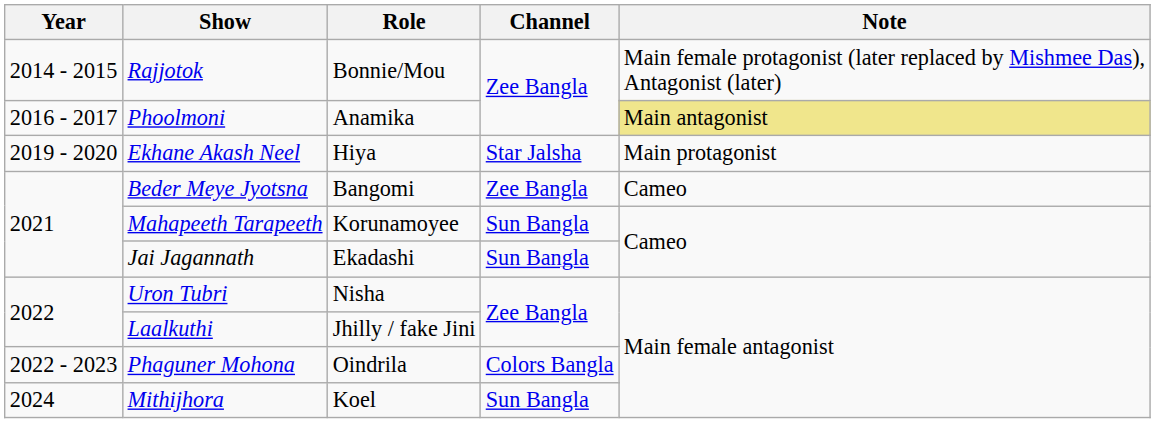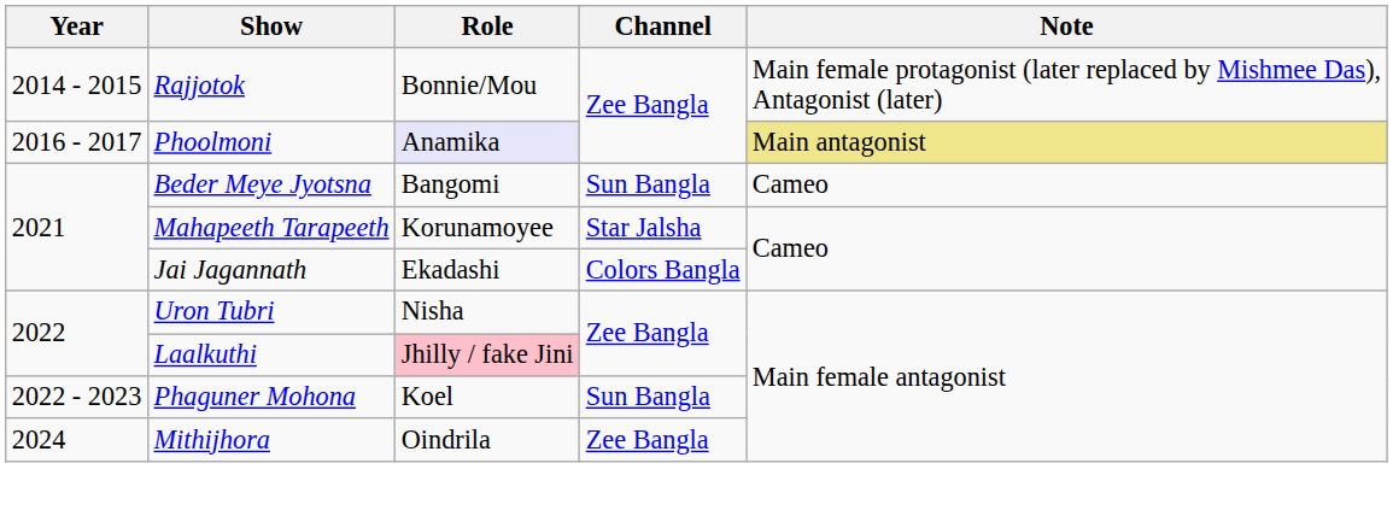Phoolmoni | Role: no background -> lavender background
- row: 2019 - 2020 | Ekhane Akash Neel | Hiya | Star Jalsha | Main protagonist
Beder Meye Jyotsna | Channel: Zee Bangla -> Sun Bangla
Mahapeeth Tarapeeth | Channel: Sun Bangla -> Star Jalsha
Jai Jagannath | Channel: Sun Bangla -> Colors Bangla
Laalkuthi | Role: no background -> pink background
Phaguner Mohona | Role: Oindrila -> Koel
Phaguner Mohona | Channel: Colors Bangla -> Sun Bangla
Mithijhora | Role: Koel -> Oindrila
Mithijhora | Channel: Sun Bangla -> Zee Bangla
